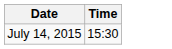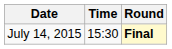+ column: Round | Final
